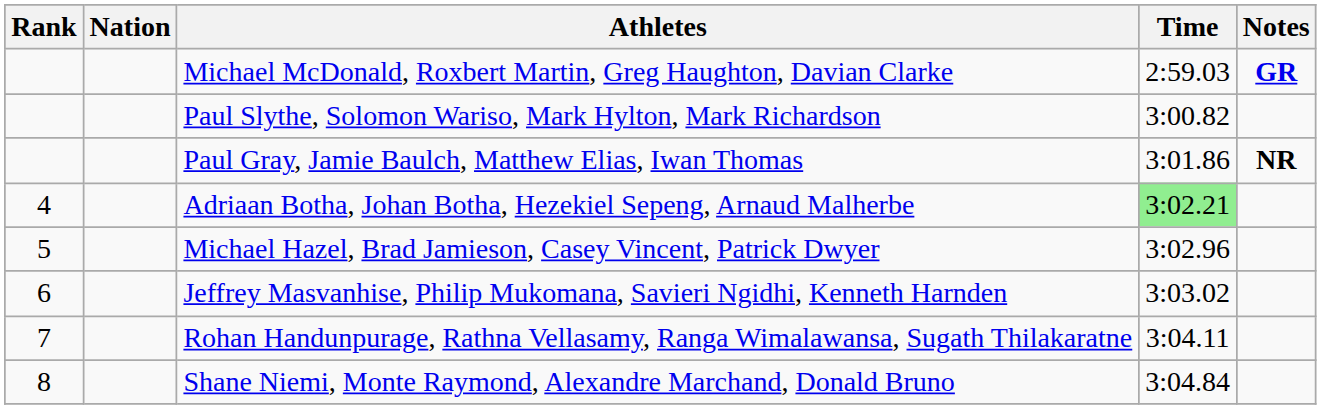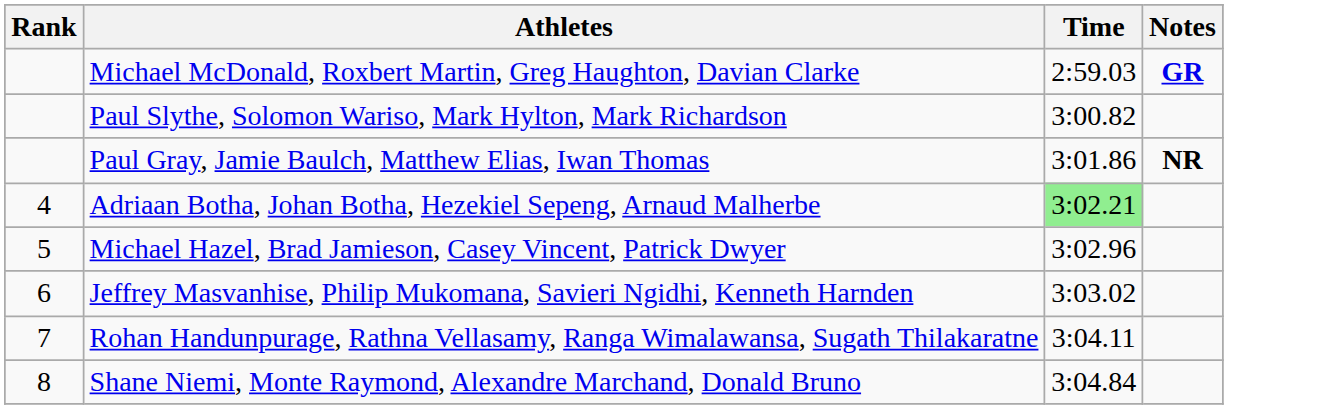- column: Nation
